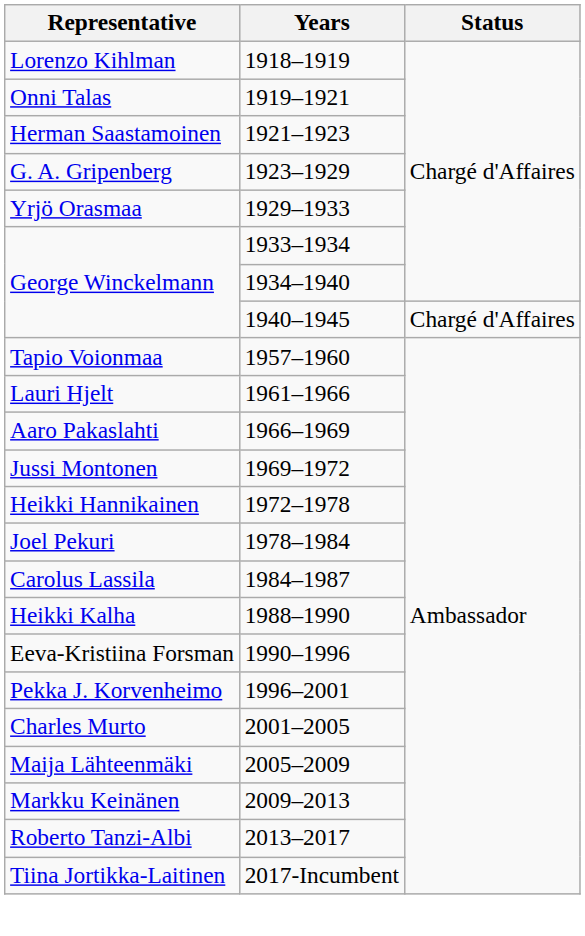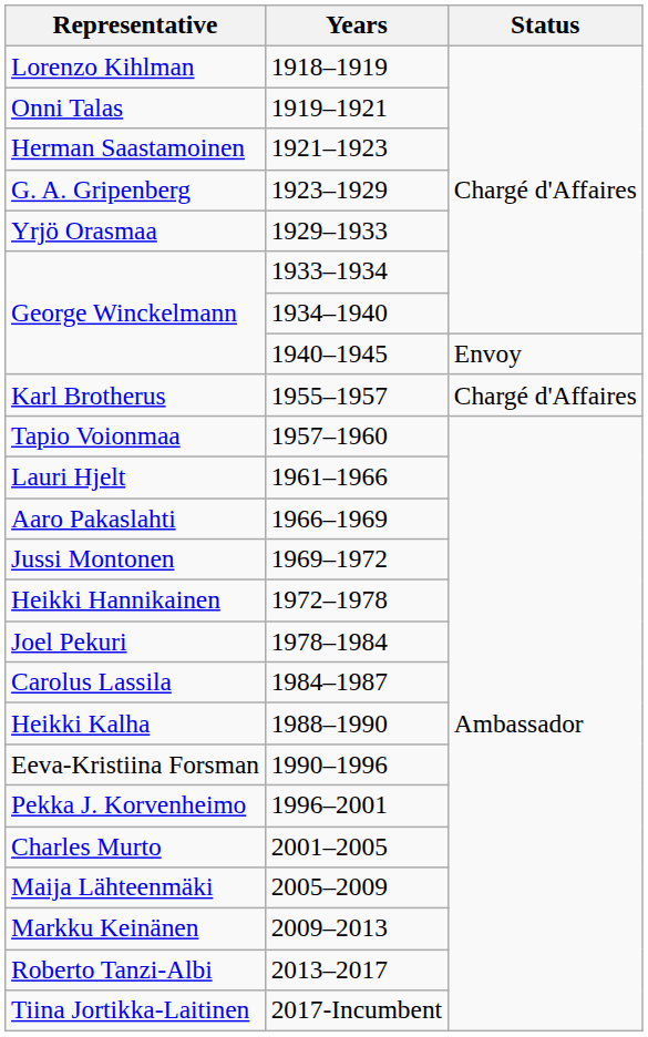George Winckelmann / 1940–1945 | Status: Chargé d'Affaires -> Envoy
+ row: Karl Brotherus | 1955–1957 | Chargé d'Affaires
